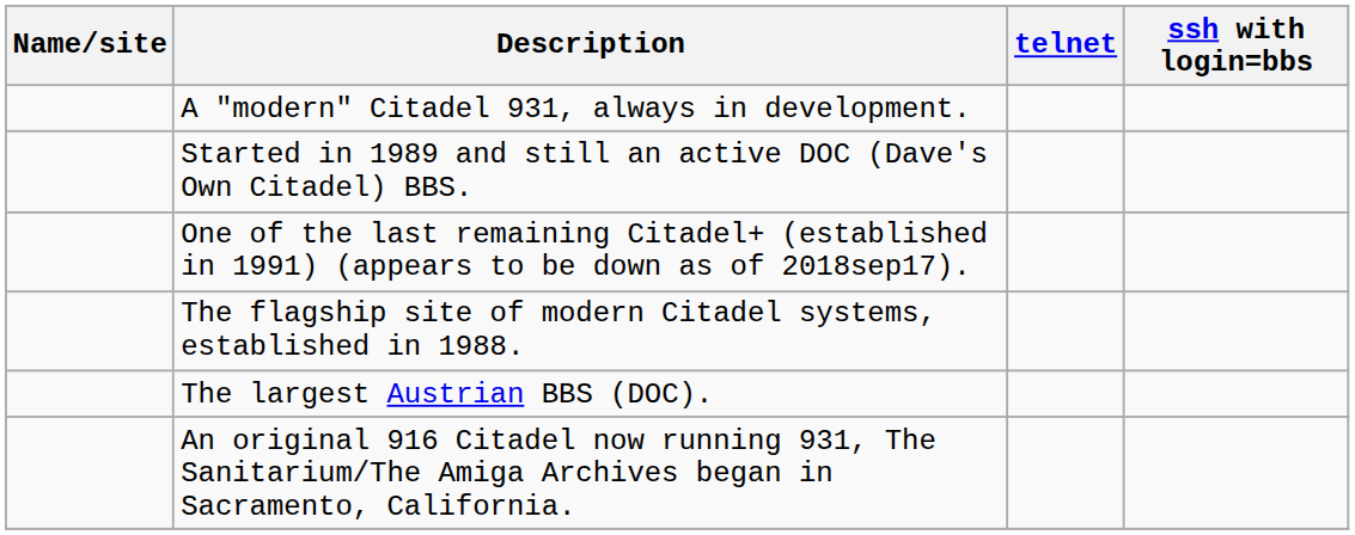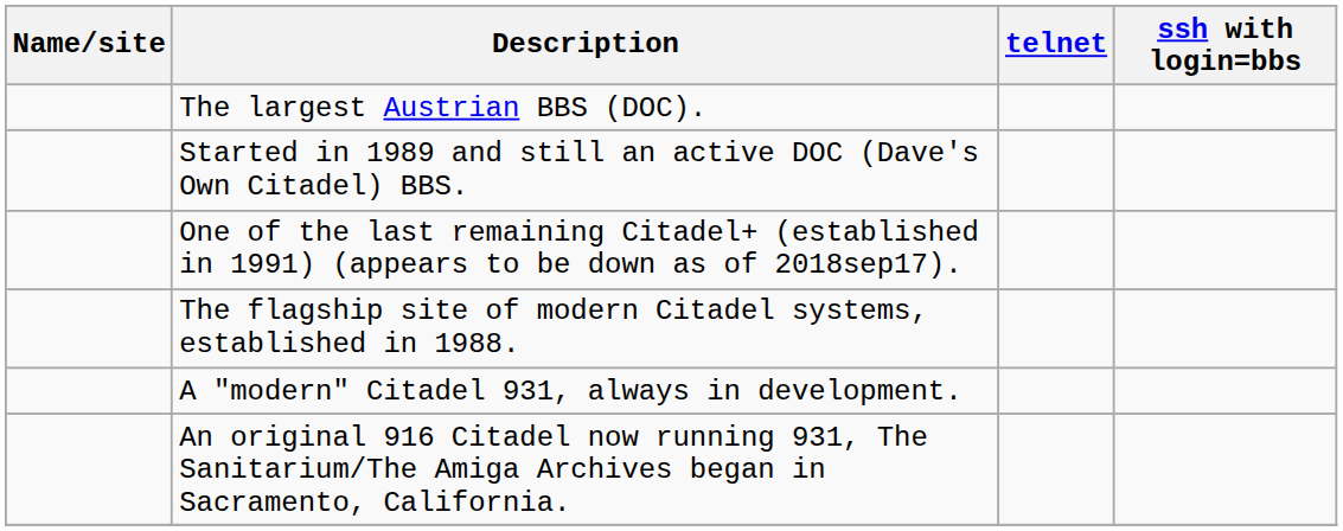rows swapped: The largest Austrian BBS (DOC). <-> A "modern" Citadel 931, always in development.
